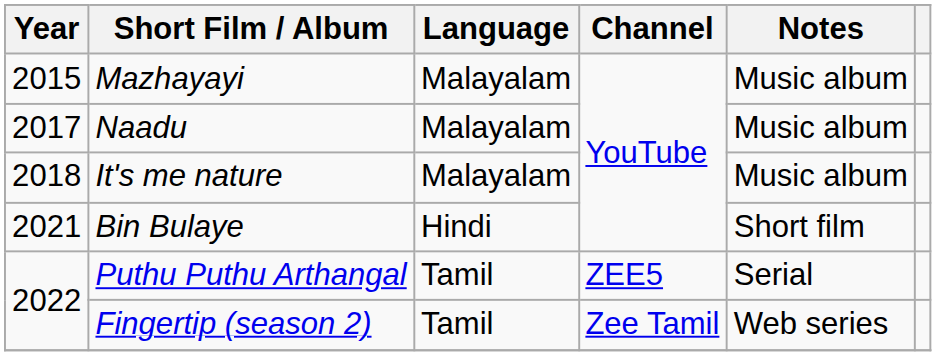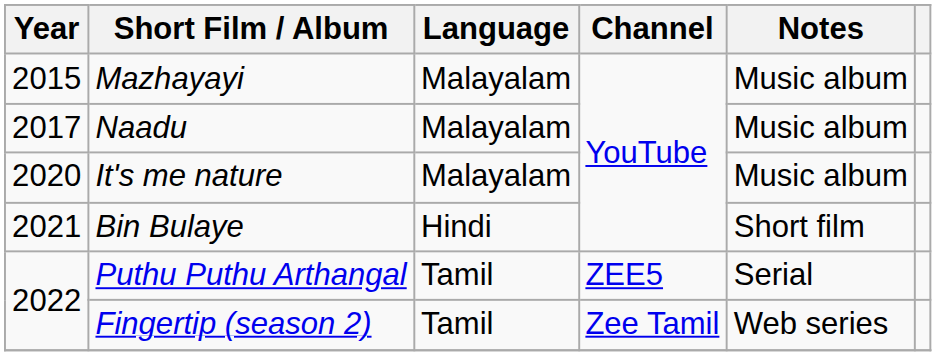It's me nature | Year: 2018 -> 2020
